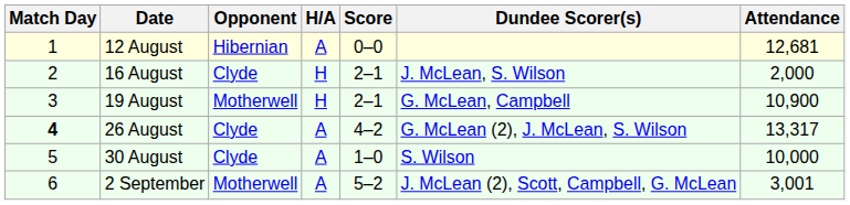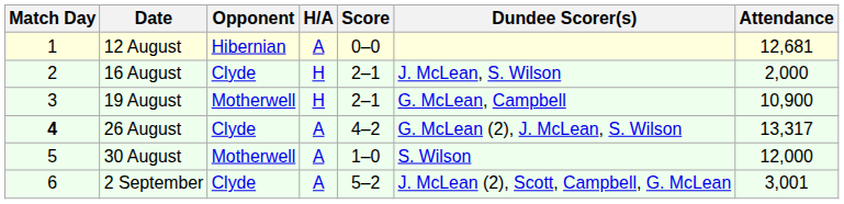30 August | Opponent: Clyde -> Motherwell
30 August | Attendance: 10,000 -> 12,000
2 September | Opponent: Motherwell -> Clyde
